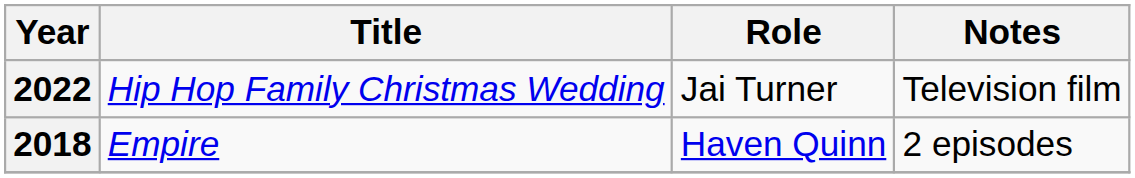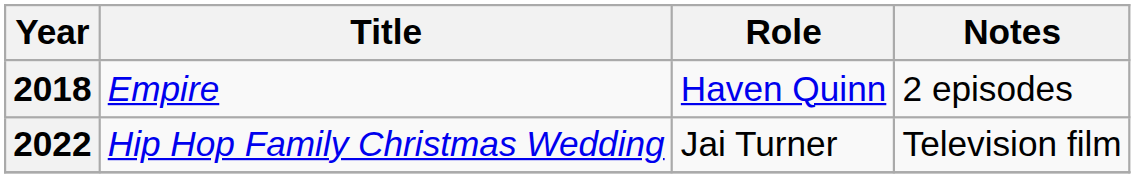rows swapped: 2018 <-> 2022
